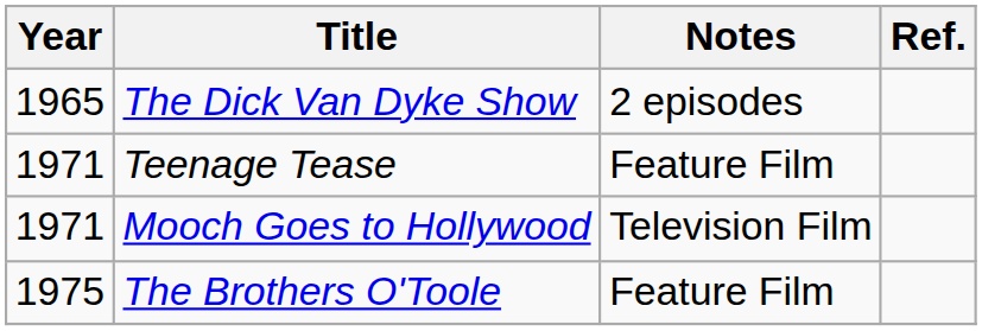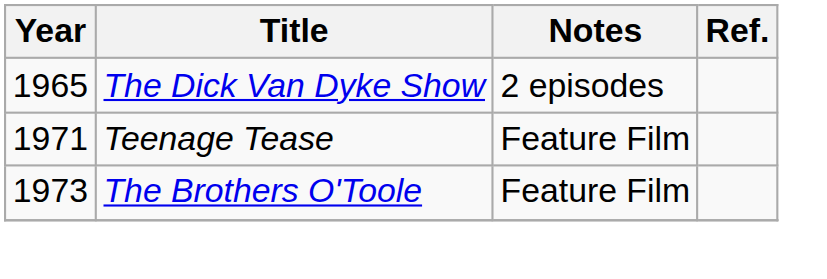- row: 1971 | Mooch Goes to Hollywood | Television Film
The Brothers O'Toole | Year: 1975 -> 1973
